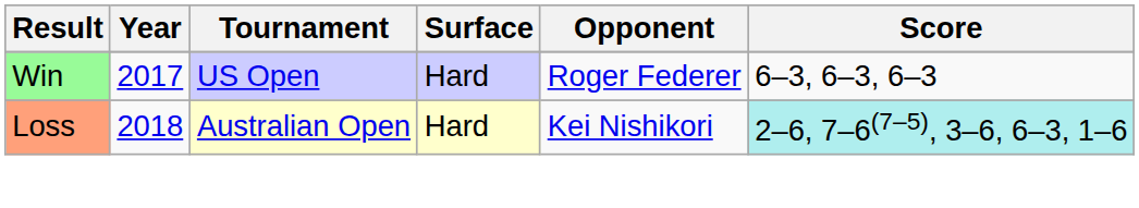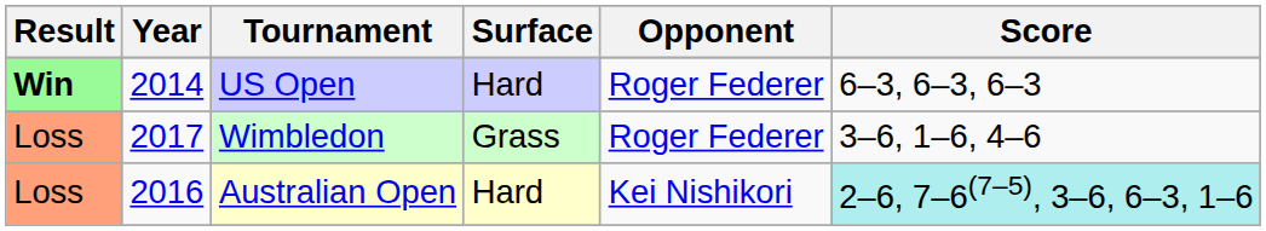US Open | Result: normal -> bold
US Open | Year: 2017 -> 2014
+ row: Loss | 2017 | Wimbledon | Grass | Roger Federer | 3–6, 1–6, 4–6
Australian Open | Year: 2018 -> 2016
